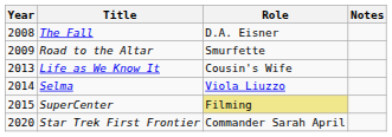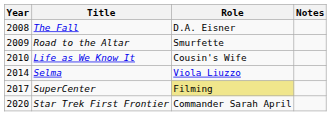Life as We Know It | Year: 2013 -> 2010
SuperCenter | Year: 2015 -> 2017
